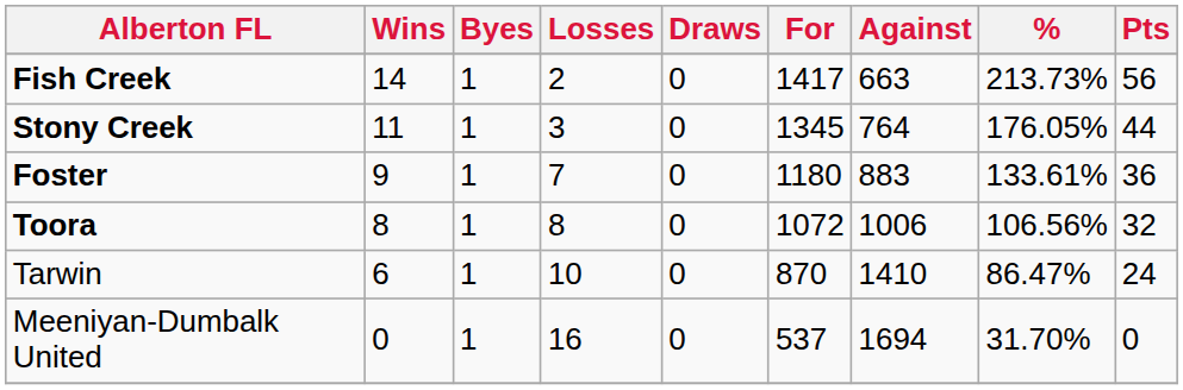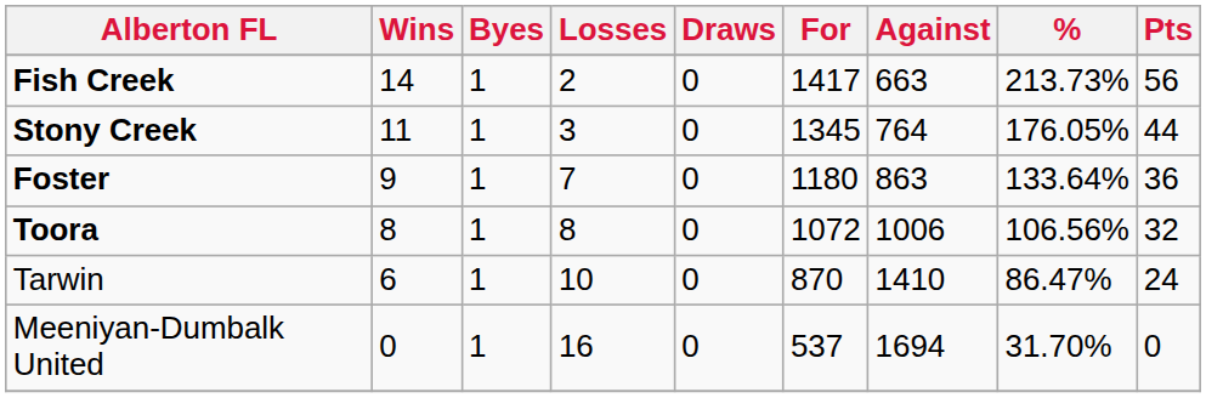Foster | Against: 883 -> 863
Foster | %: 133.61% -> 133.64%
